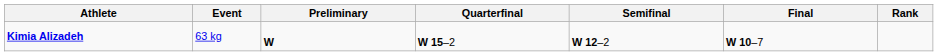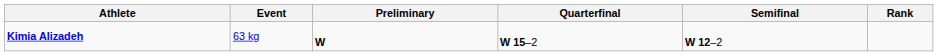- column: Final | W 10–7
